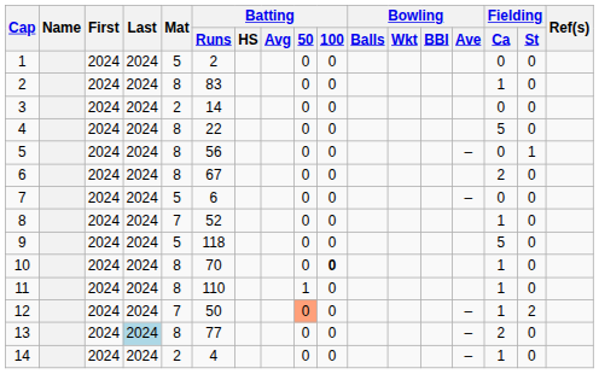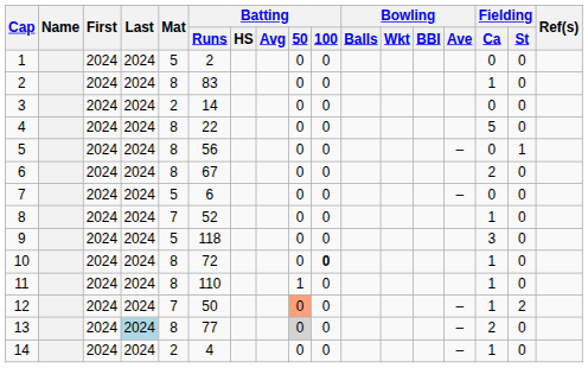9 | Fielding / Ca: 5 -> 3
10 | Batting / Runs: 70 -> 72
13 | Batting / 50: no background -> lightgrey background
